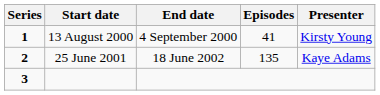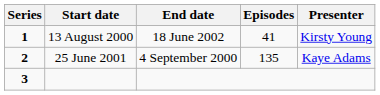13 August 2000 | End date: 4 September 2000 -> 18 June 2002
25 June 2001 | End date: 18 June 2002 -> 4 September 2000
